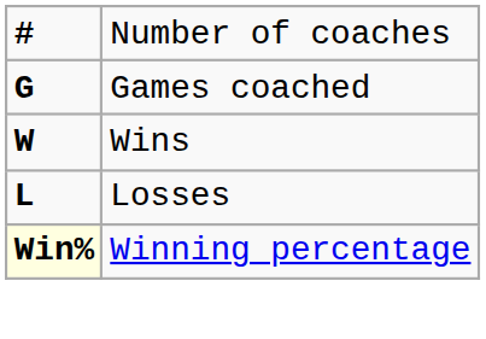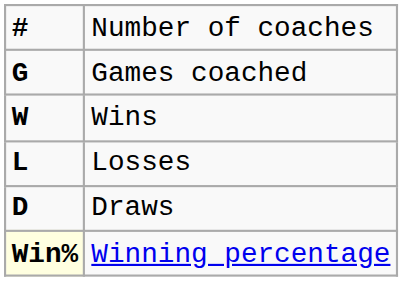+ row: D | Draws
